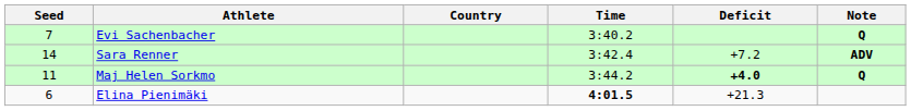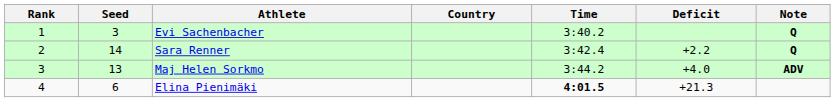+ column: Rank | 1 | 2 | 3 | 4
Evi Sachenbacher | Seed: 7 -> 3
Sara Renner | Deficit: +7.2 -> +2.2
Sara Renner | Note: ADV -> Q
Maj Helen Sorkmo | Seed: 11 -> 13
Maj Helen Sorkmo | Deficit: bold -> normal
Maj Helen Sorkmo | Note: Q -> ADV
